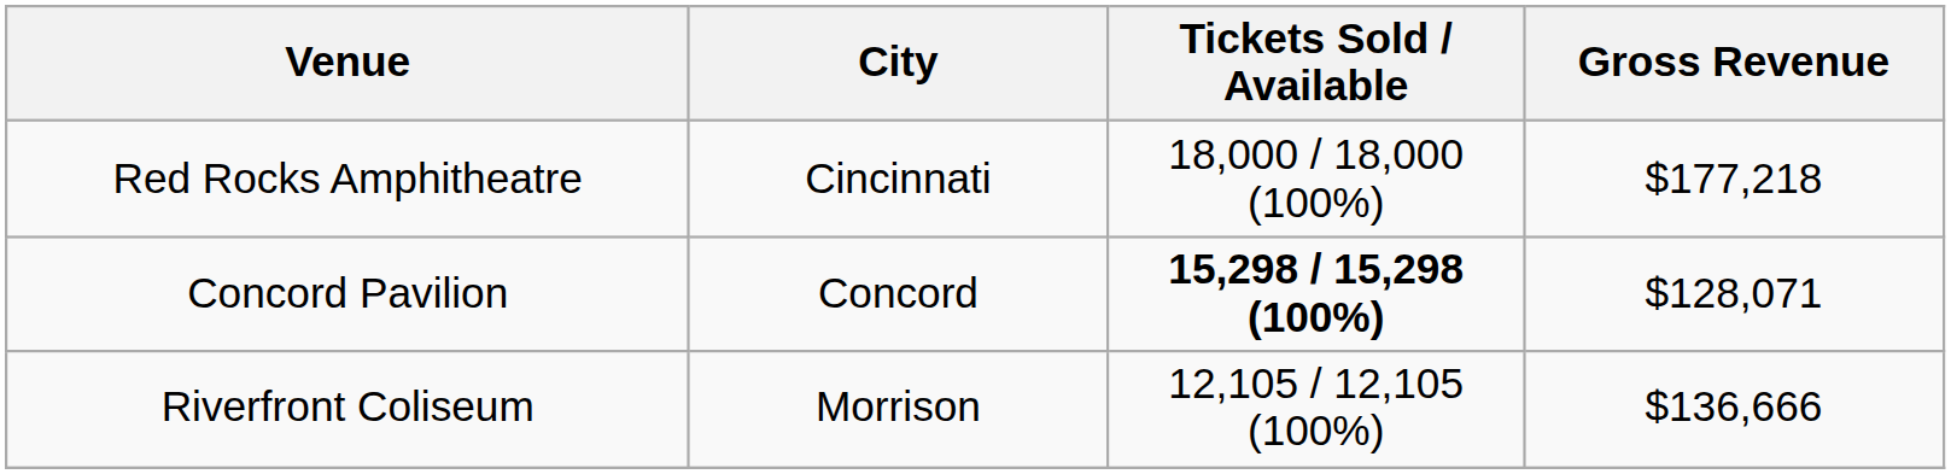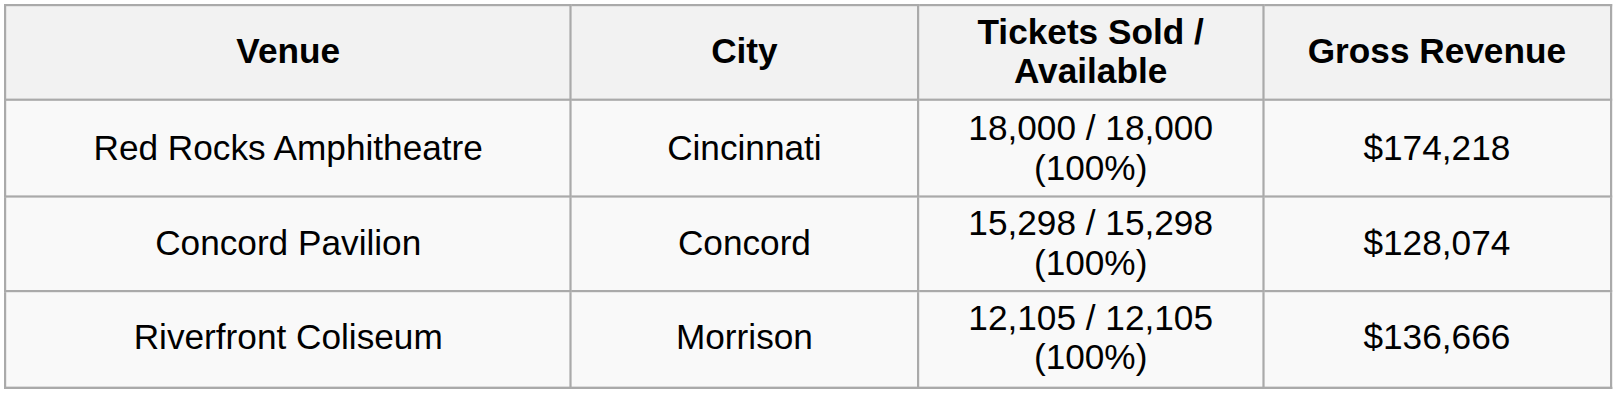Red Rocks Amphitheatre | Gross Revenue: $177,218 -> $174,218
Concord Pavilion | Tickets Sold / Available: bold -> normal
Concord Pavilion | Gross Revenue: $128,071 -> $128,074
